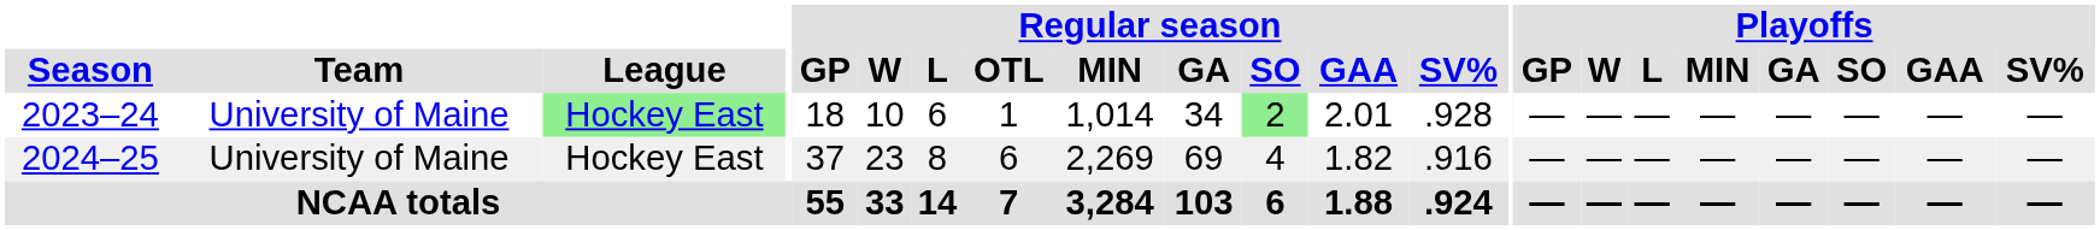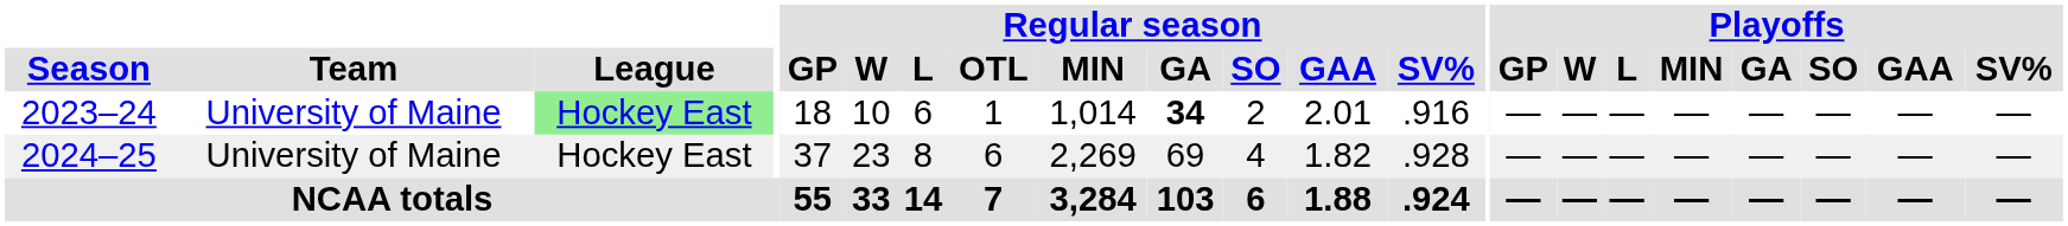2023–24 | Regular season / GA: normal -> bold
2023–24 | Regular season / SO: lightgreen background -> no background
2023–24 | Regular season / SV%: .928 -> .916
2024–25 | Regular season / SV%: .916 -> .928
